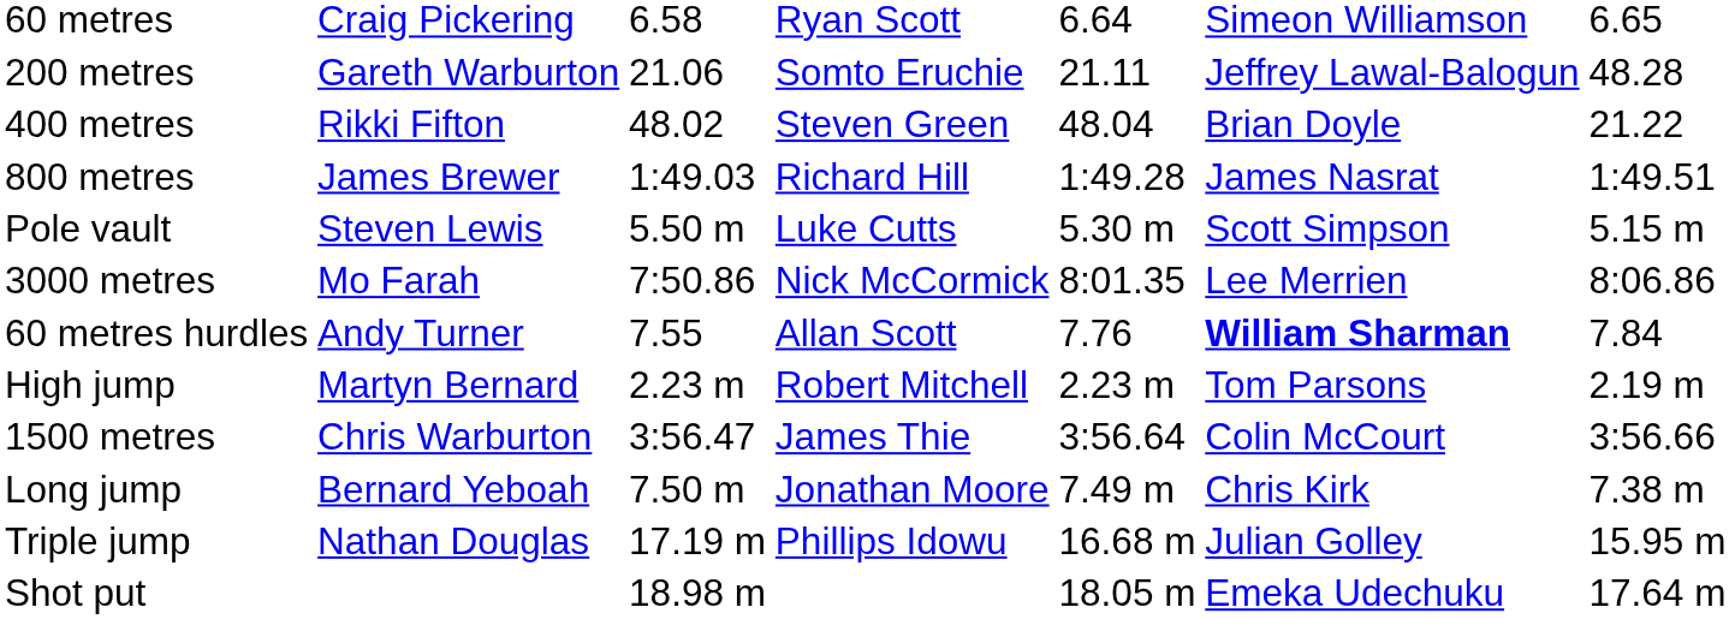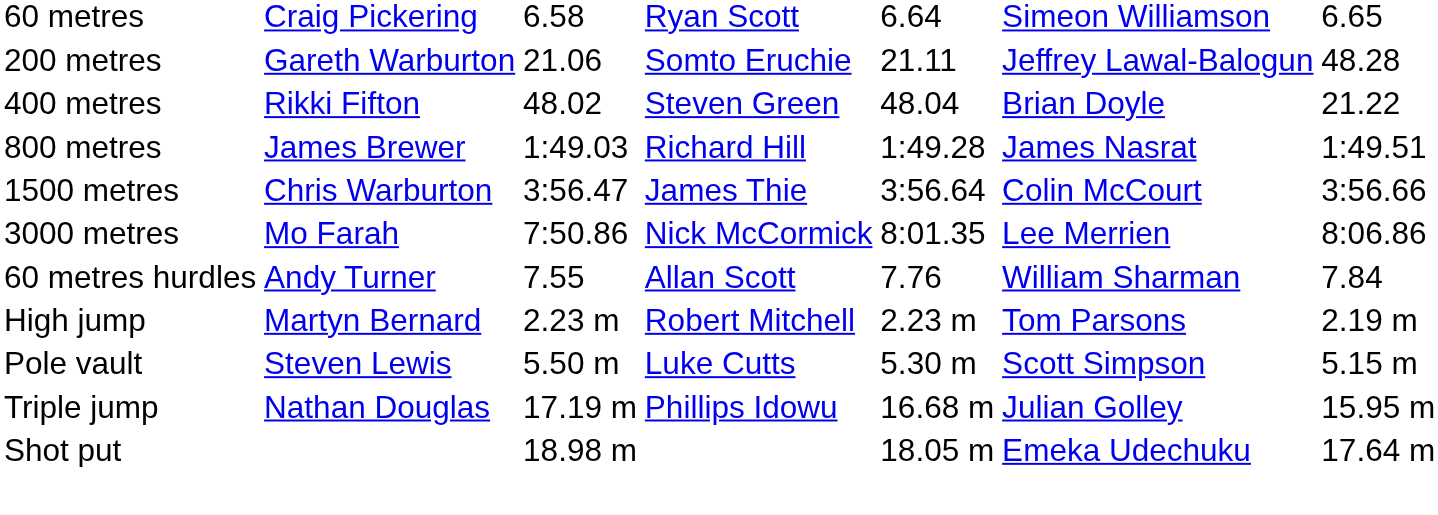rows swapped: 1500 metres <-> Pole vault
60 metres hurdles | column 6: bold -> normal
- row: Long jump | Bernard Yeboah | 7.50 m | Jonathan Moore | 7.49 m | Chris Kirk | 7.38 m
